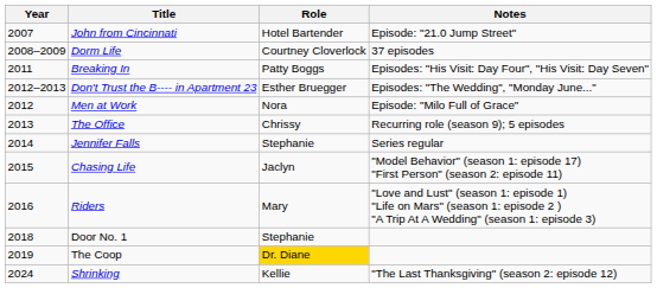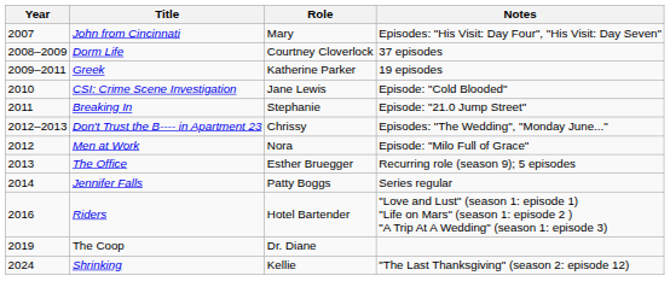John from Cincinnati | Role: Hotel Bartender -> Mary
John from Cincinnati | Notes: Episode: "21.0 Jump Street" -> Episodes: "His Visit: Day Four", "His Visit: Day Seven"
+ row: 2009–2011 | Greek | Katherine Parker | 19 episodes
+ row: 2010 | CSI: Crime Scene Investigation | Jane Lewis | Episode: "Cold Blooded"
Breaking In | Role: Patty Boggs -> Stephanie
Breaking In | Notes: Episodes: "His Visit: Day Four", "His Visit: Day Seven" -> Episode: "21.0 Jump Street"
Don't Trust the B---- in Apartment 23 | Role: Esther Bruegger -> Chrissy
The Office | Role: Chrissy -> Esther Bruegger
Jennifer Falls | Role: Stephanie -> Patty Boggs
- row: 2015 | Chasing Life | Jaclyn | "Model Behavior" (season 1: episode 17) "First Person" (season 2: episode 11)
Riders | Role: Mary -> Hotel Bartender
- row: 2018 | Door No. 1 | Stephanie
The Coop | Role: gold background -> no background
